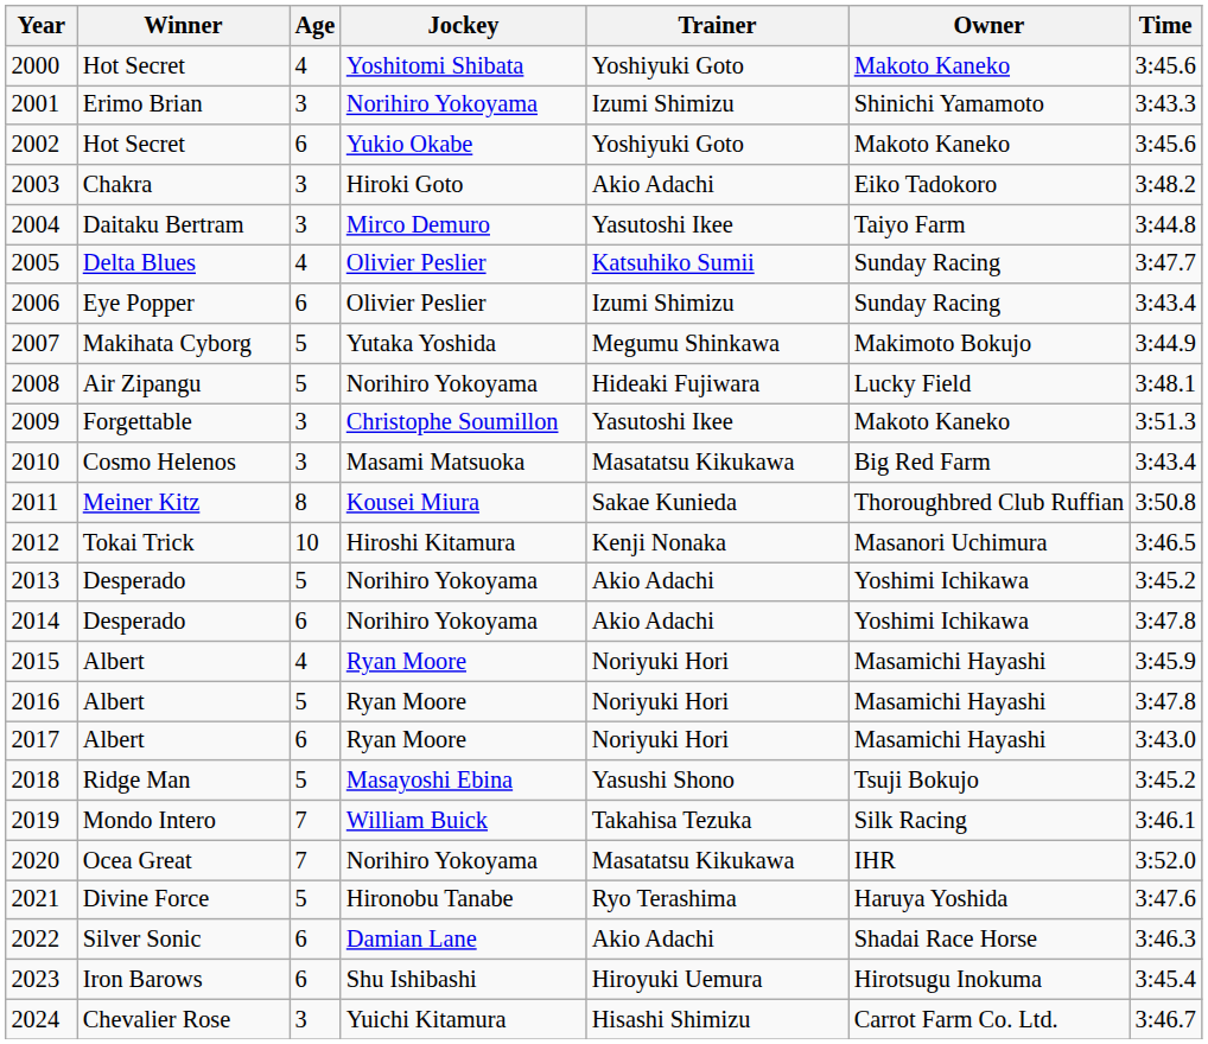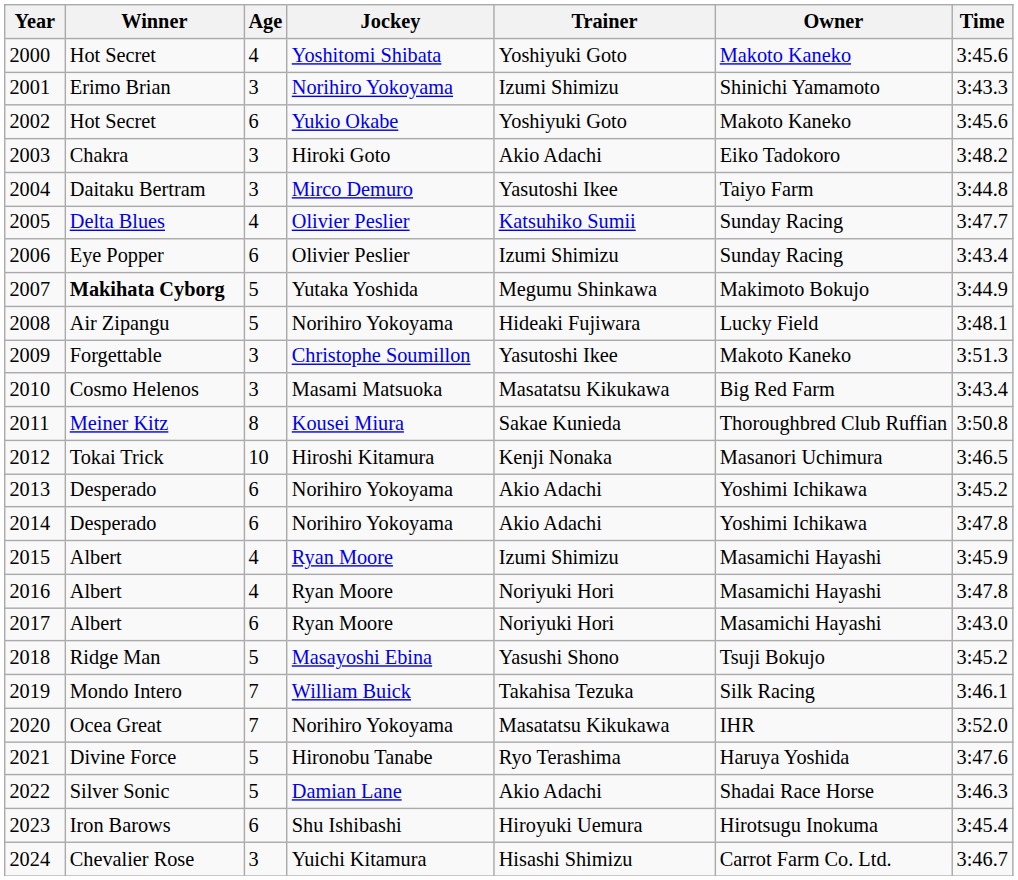2007 | Winner: normal -> bold
2013 | Age: 5 -> 6
2015 | Trainer: Noriyuki Hori -> Izumi Shimizu
2016 | Age: 5 -> 4
2022 | Age: 6 -> 5
